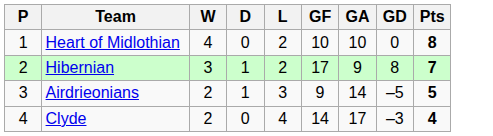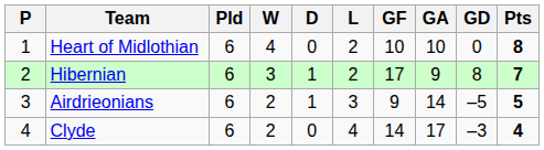+ column: Pld | 6 | 6 | 6 | 6
